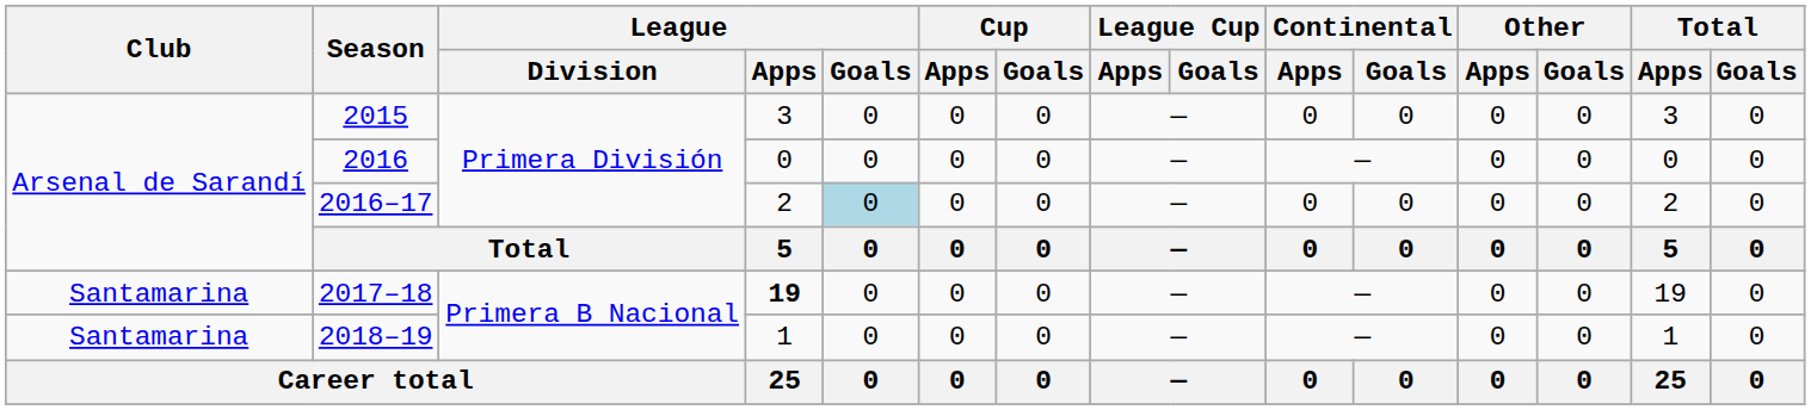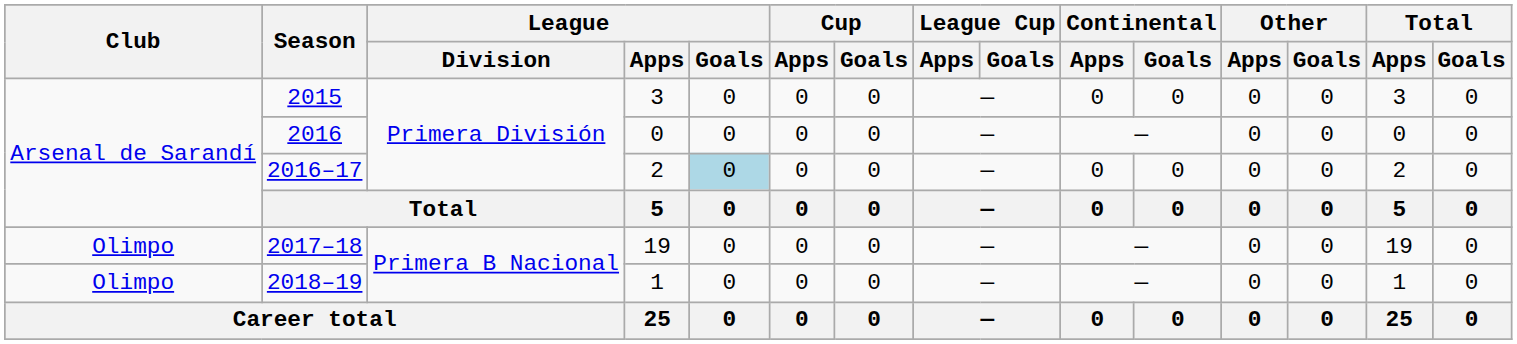2017–18 | Club: Santamarina -> Olimpo
2017–18 | League / Apps: bold -> normal
2018–19 | Club: Santamarina -> Olimpo
